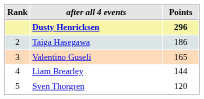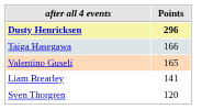- column: Rank | 2 | 3 | 4 | 5
Taiga Hasegawa | Points: 186 -> 166
Liam Brearley | Points: 144 -> 141
